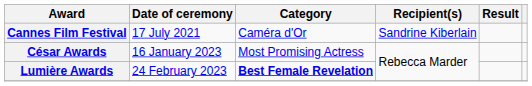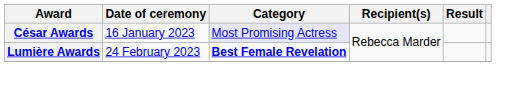- row: Cannes Film Festival | 17 July 2021 | Caméra d'Or | Sandrine Kiberlain
César Awards | Category: no background -> lavender background
